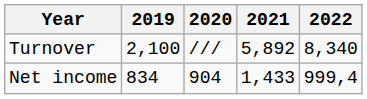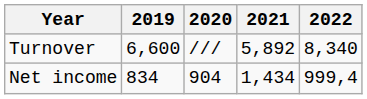Turnover | 2019: 2,100 -> 6,600
Net income | 2021: 1,433 -> 1,434
